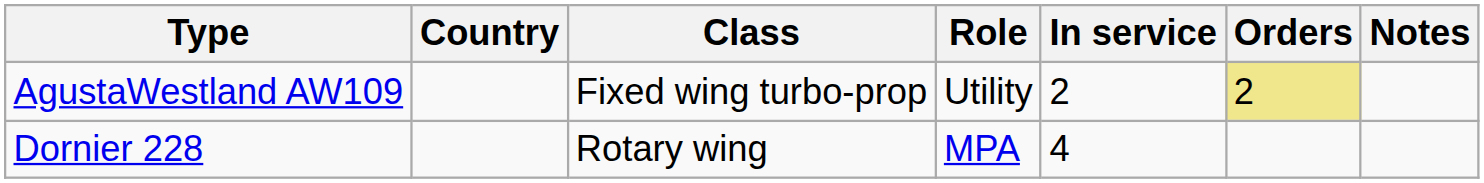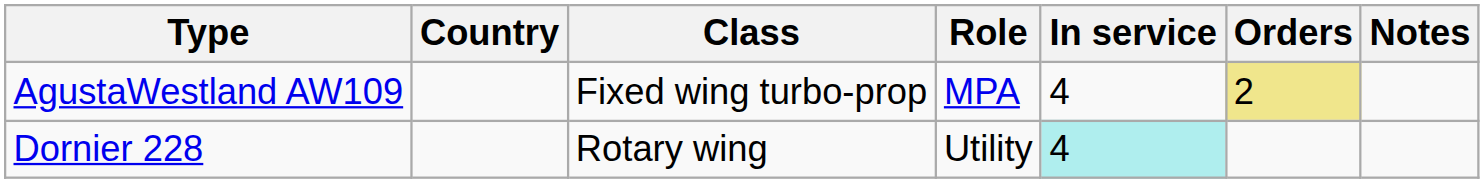AgustaWestland AW109 | Role: Utility -> MPA
AgustaWestland AW109 | In service: 2 -> 4
Dornier 228 | Role: MPA -> Utility
Dornier 228 | In service: no background -> paleturquoise background
